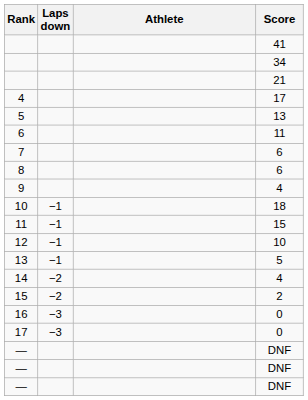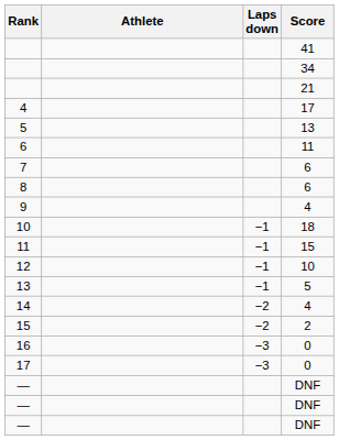columns swapped: Athlete <-> Laps down
